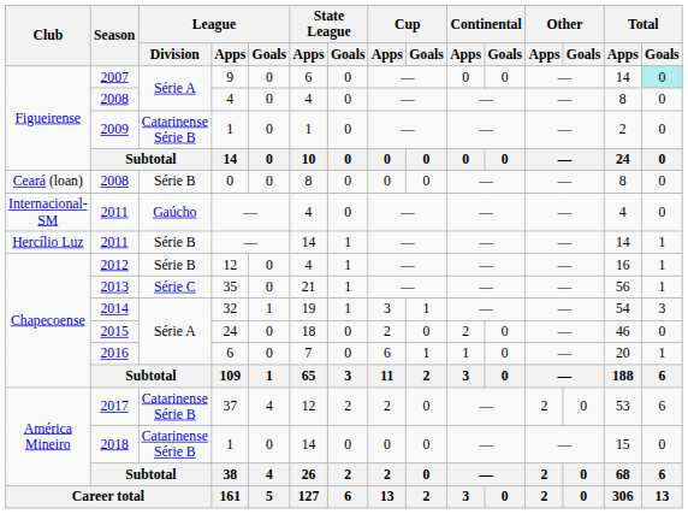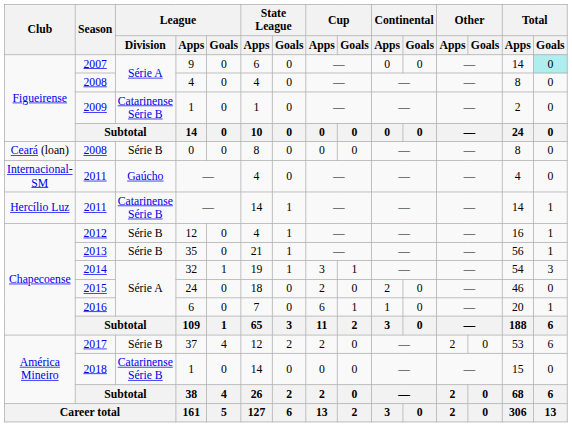Hercílio Luz / 2011 | League / Division: Série B -> Catarinense Série B
2013 | League / Division: Série C -> Série B
2017 | League / Division: Catarinense Série B -> Série B
